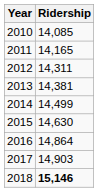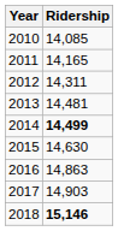2013 | Ridership: 14,381 -> 14,481
2014 | Ridership: normal -> bold
2016 | Ridership: 14,864 -> 14,863
